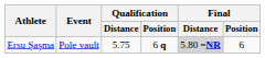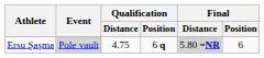Ersu Şaşma | Event: no background -> lightgrey background
Ersu Şaşma | Qualification / Distance: 5.75 -> 4.75
